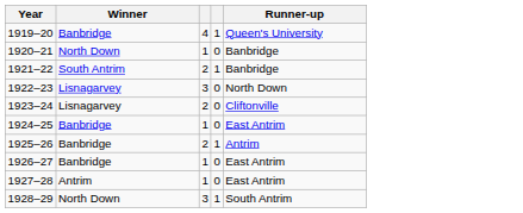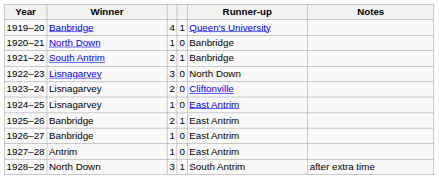+ column: Notes | after extra time
1924–25 | Winner: Banbridge -> Lisnagarvey
1925–26 | Runner-up: Antrim -> East Antrim
